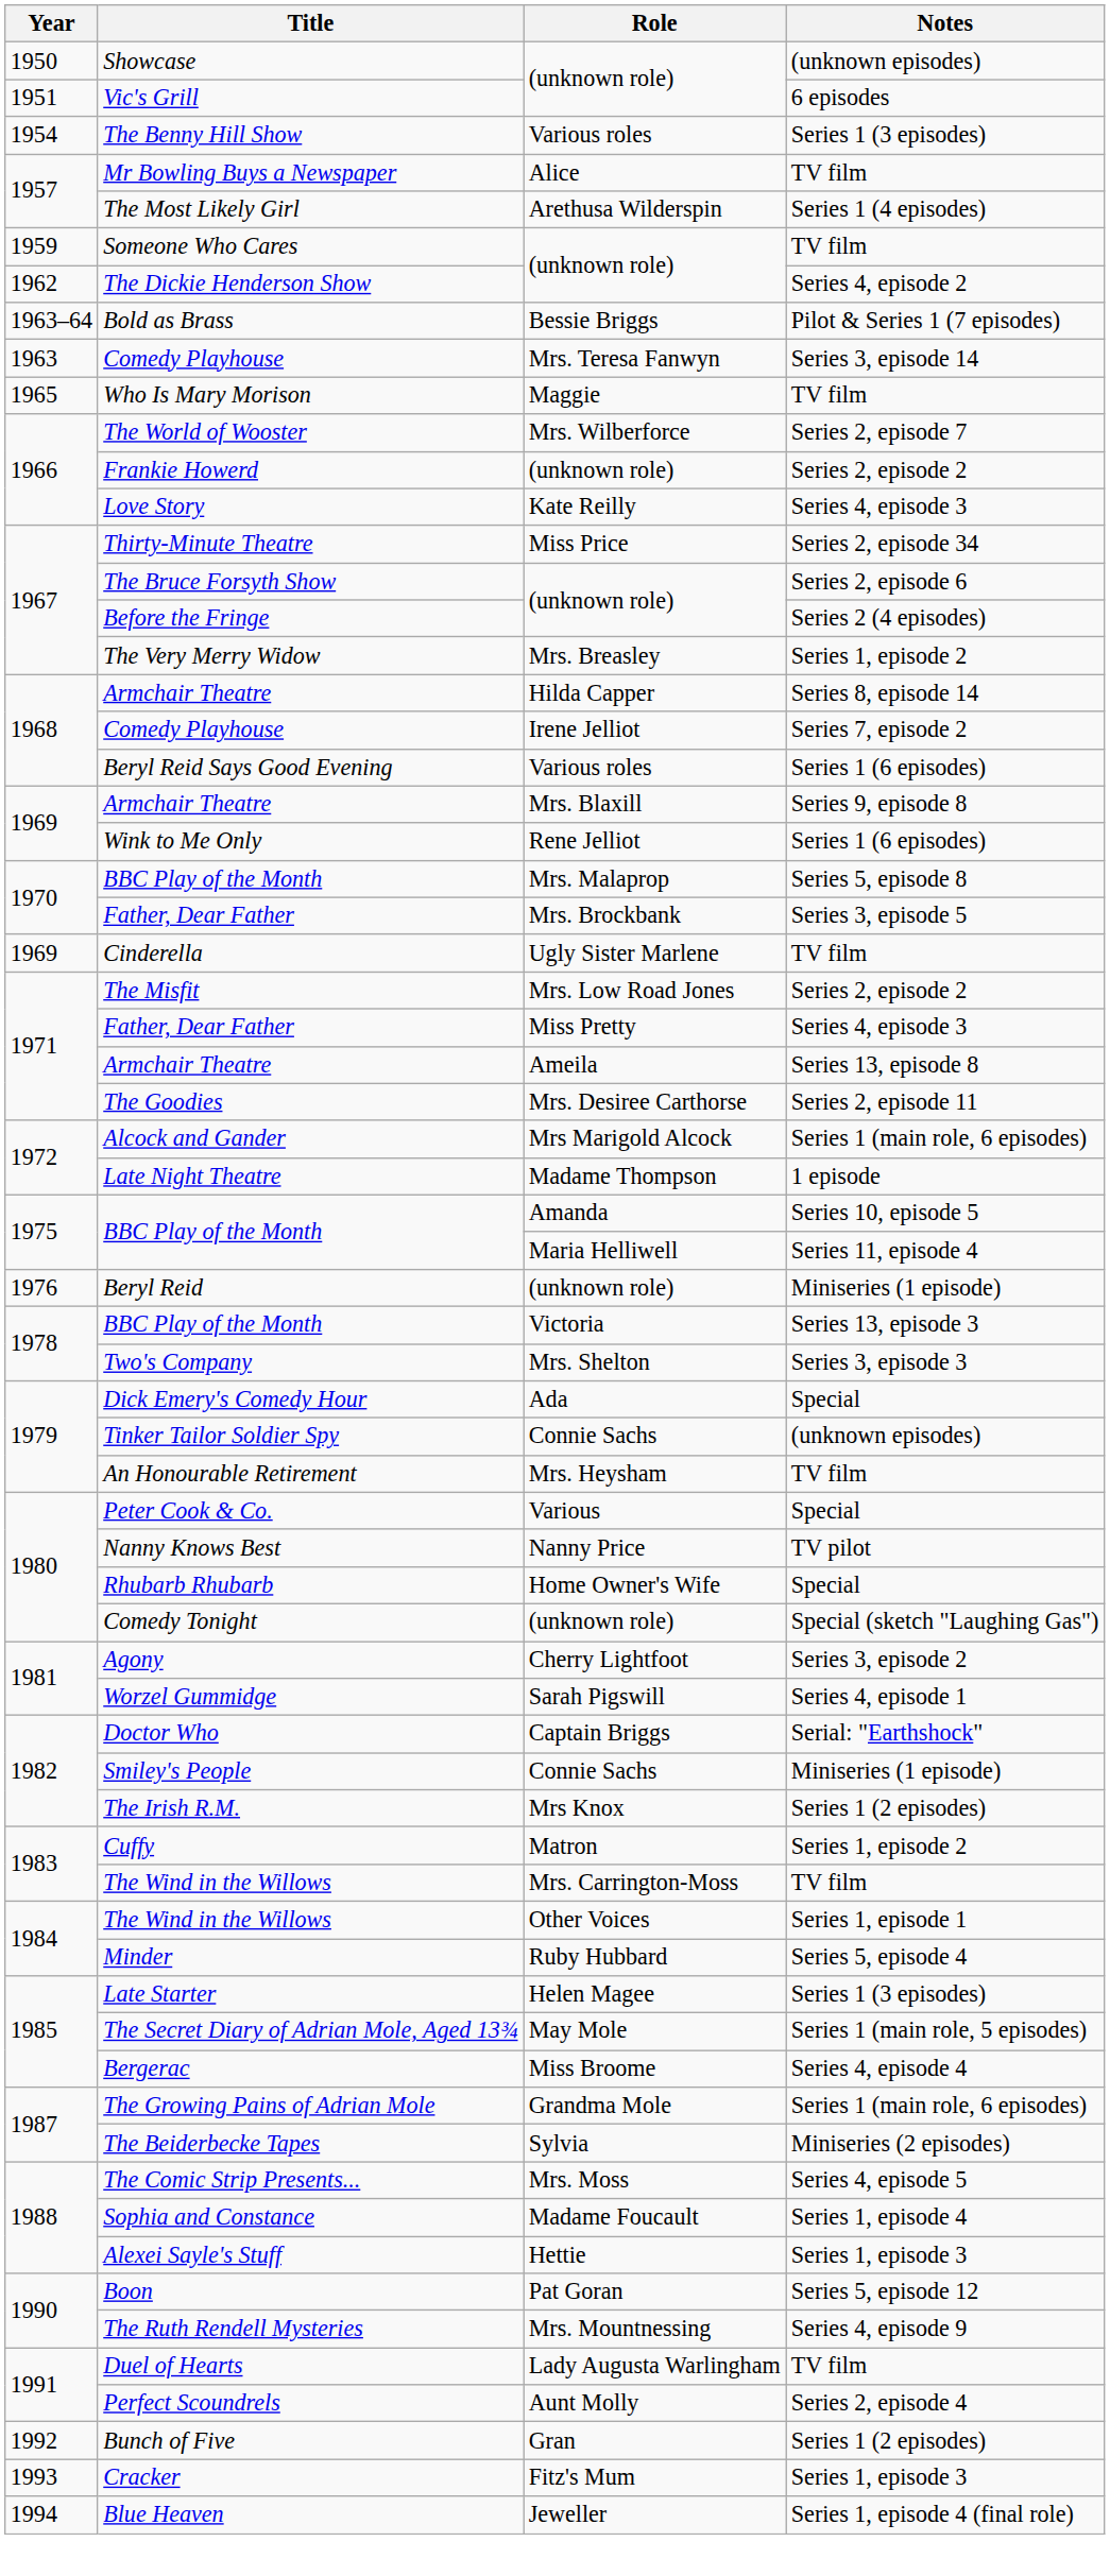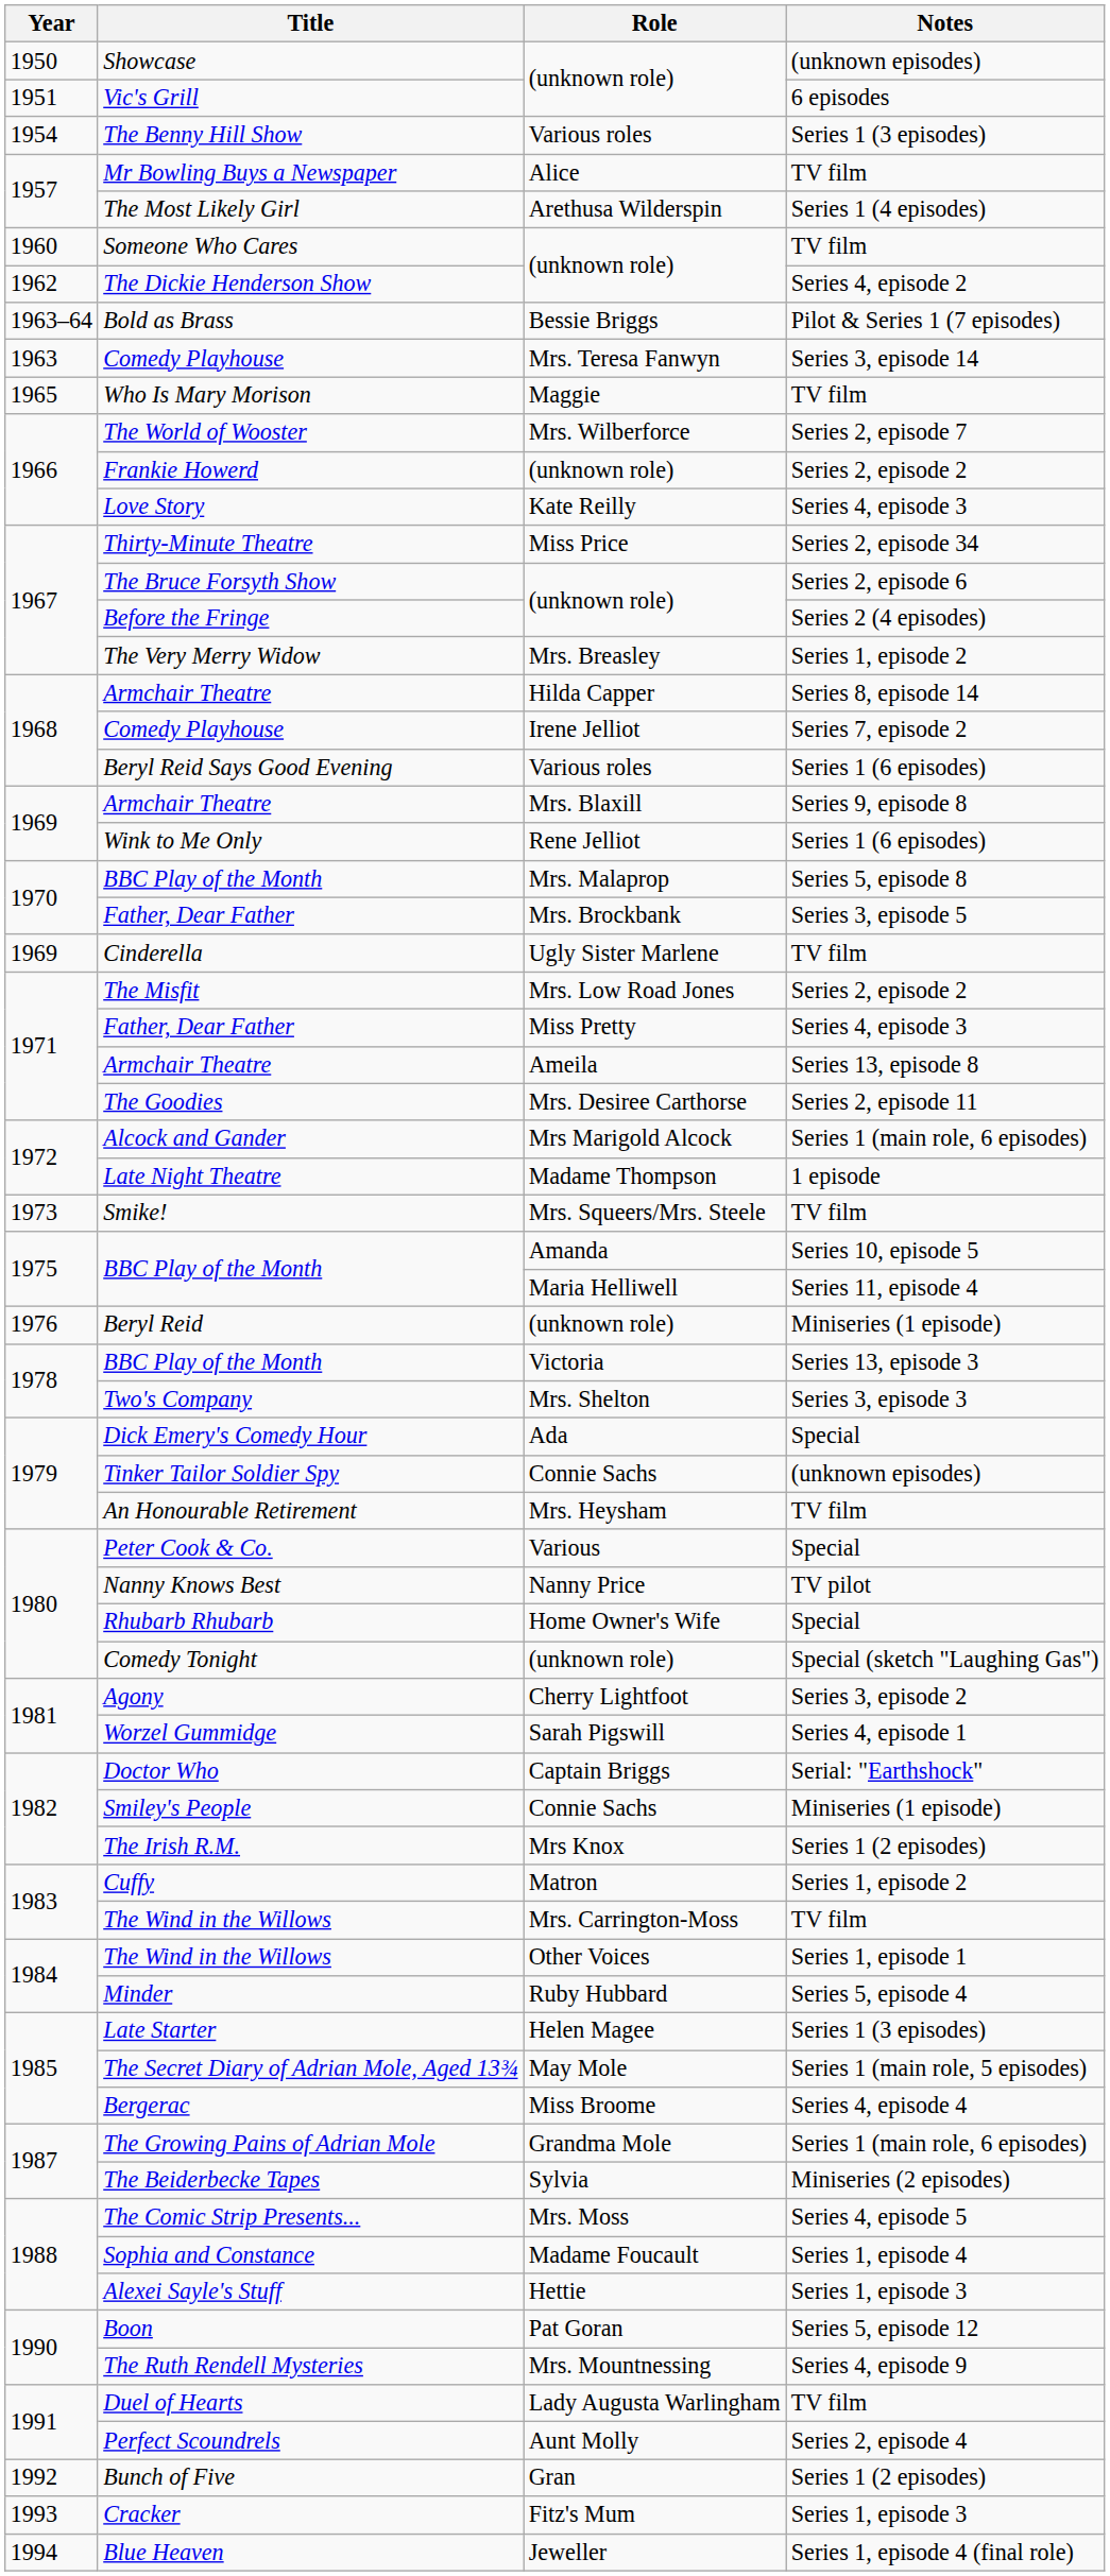Someone Who Cares | Year: 1959 -> 1960
+ row: 1973 | Smike! | Mrs. Squeers/Mrs. Steele | TV film
